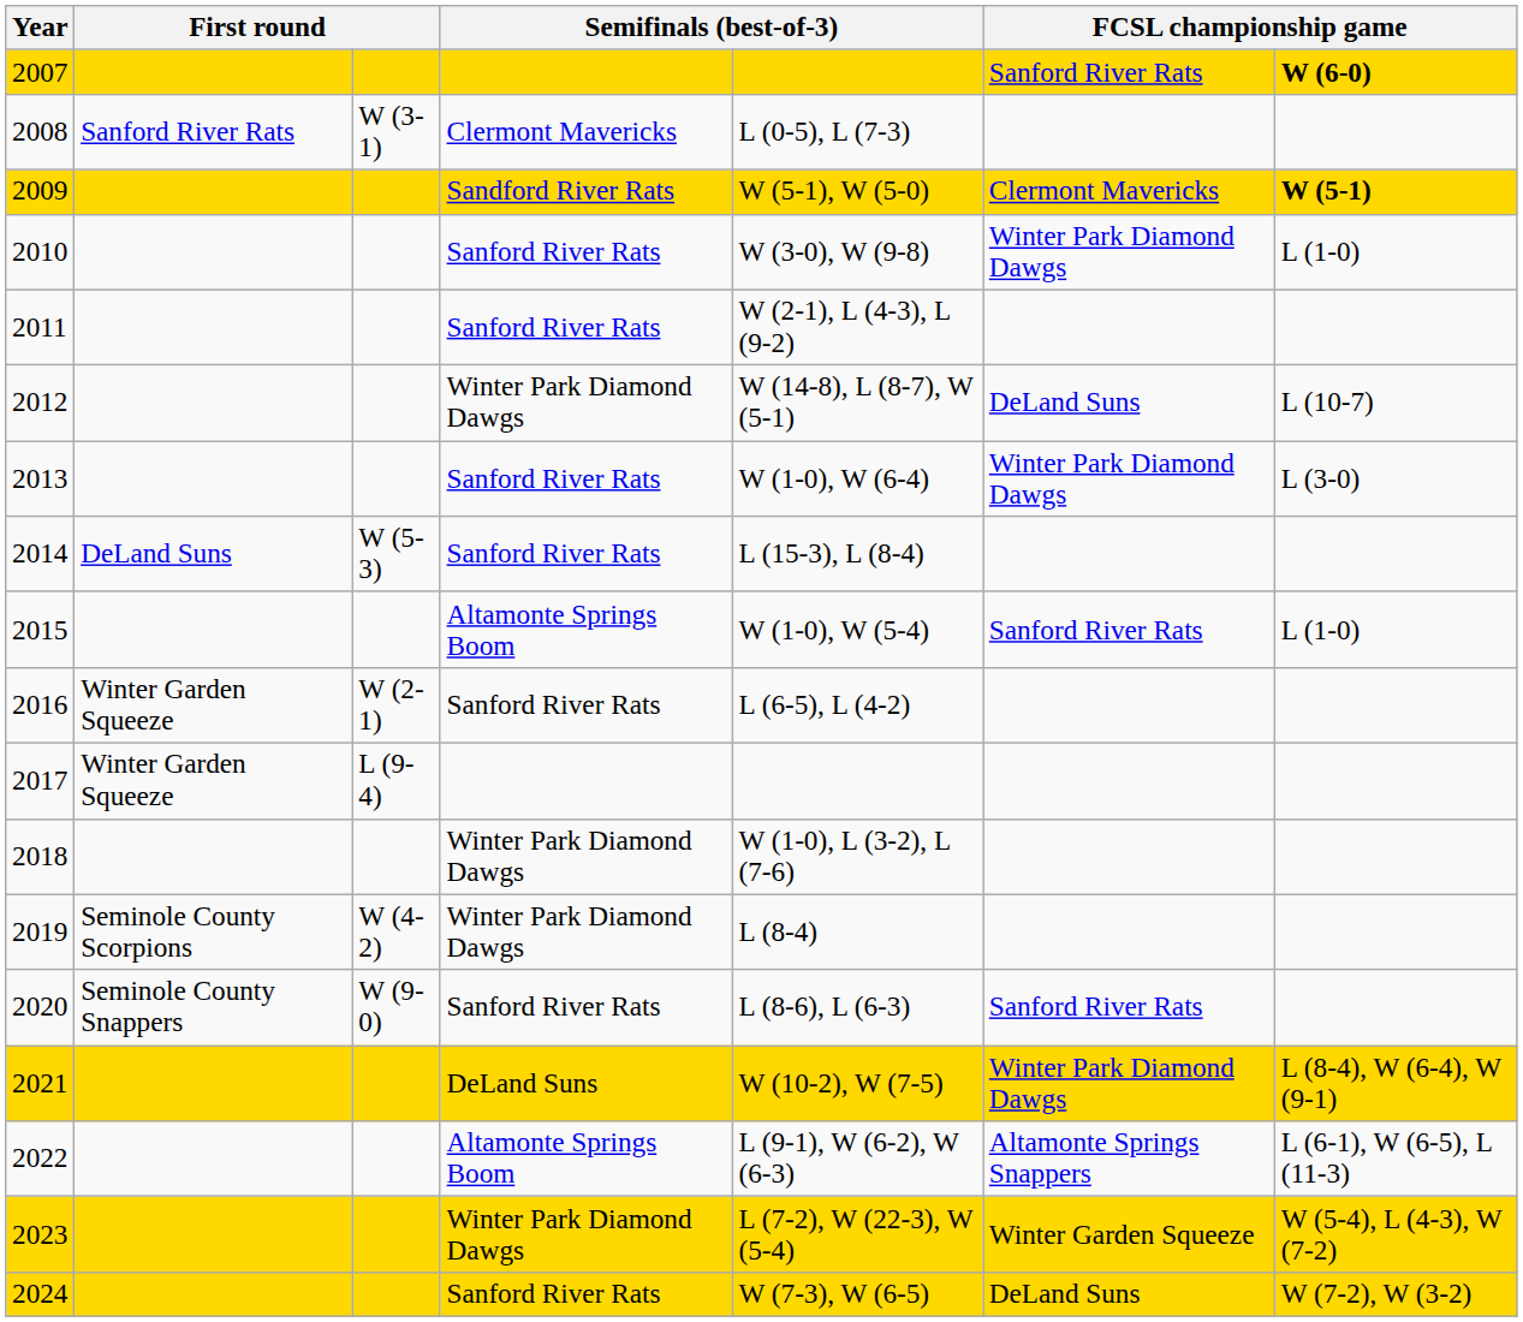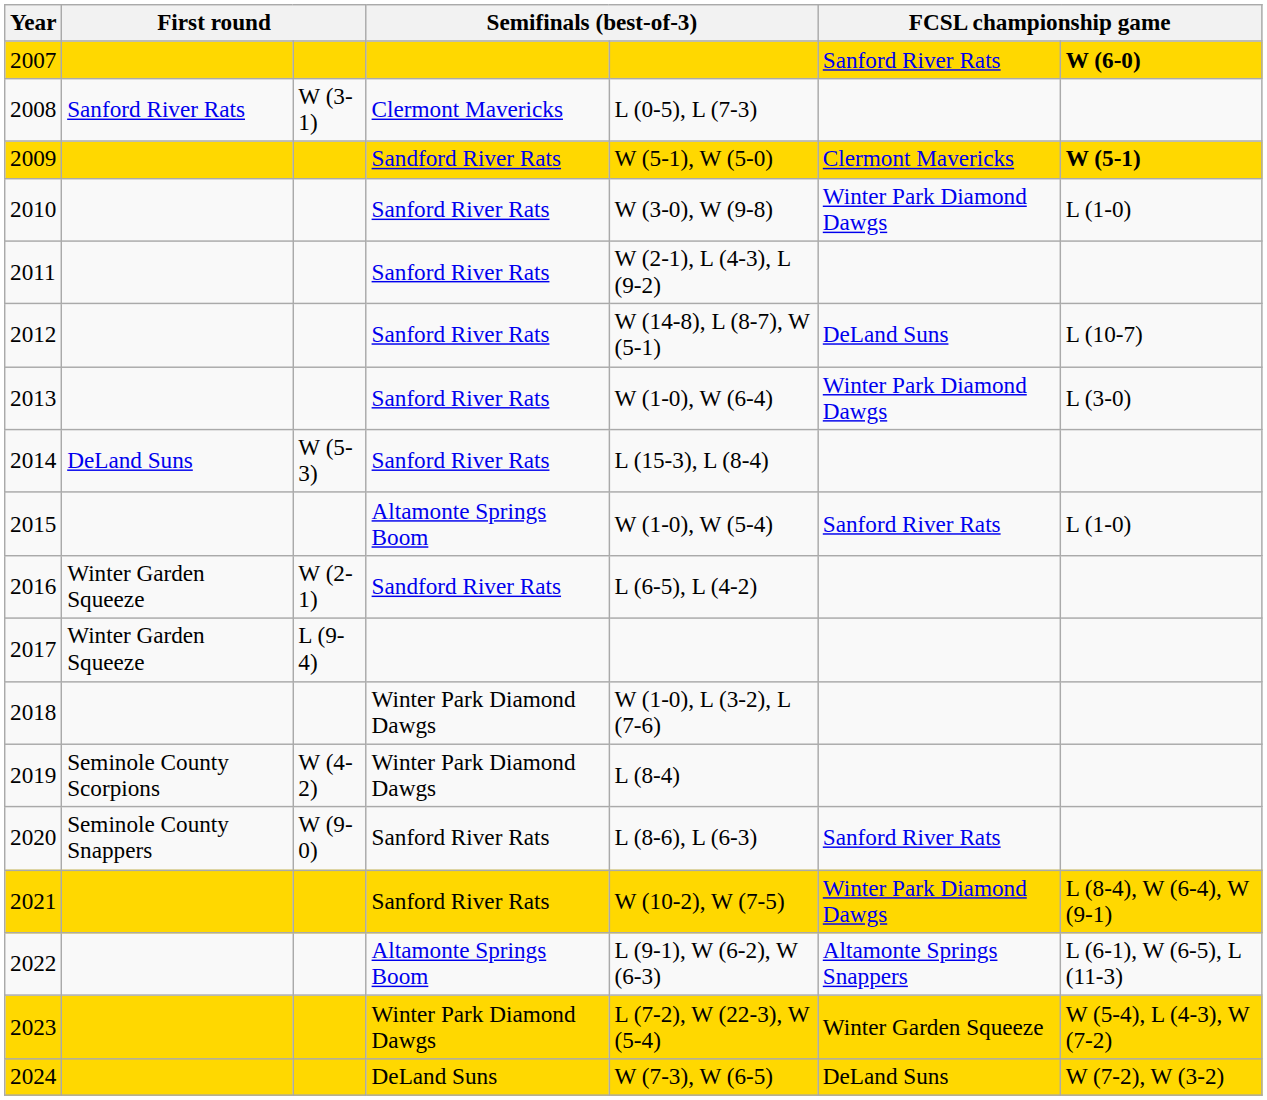2012 | column 4: Winter Park Diamond Dawgs -> Sanford River Rats
2016 | column 4: Sanford River Rats -> Sandford River Rats
2021 | column 4: DeLand Suns -> Sanford River Rats
2024 | column 4: Sanford River Rats -> DeLand Suns
